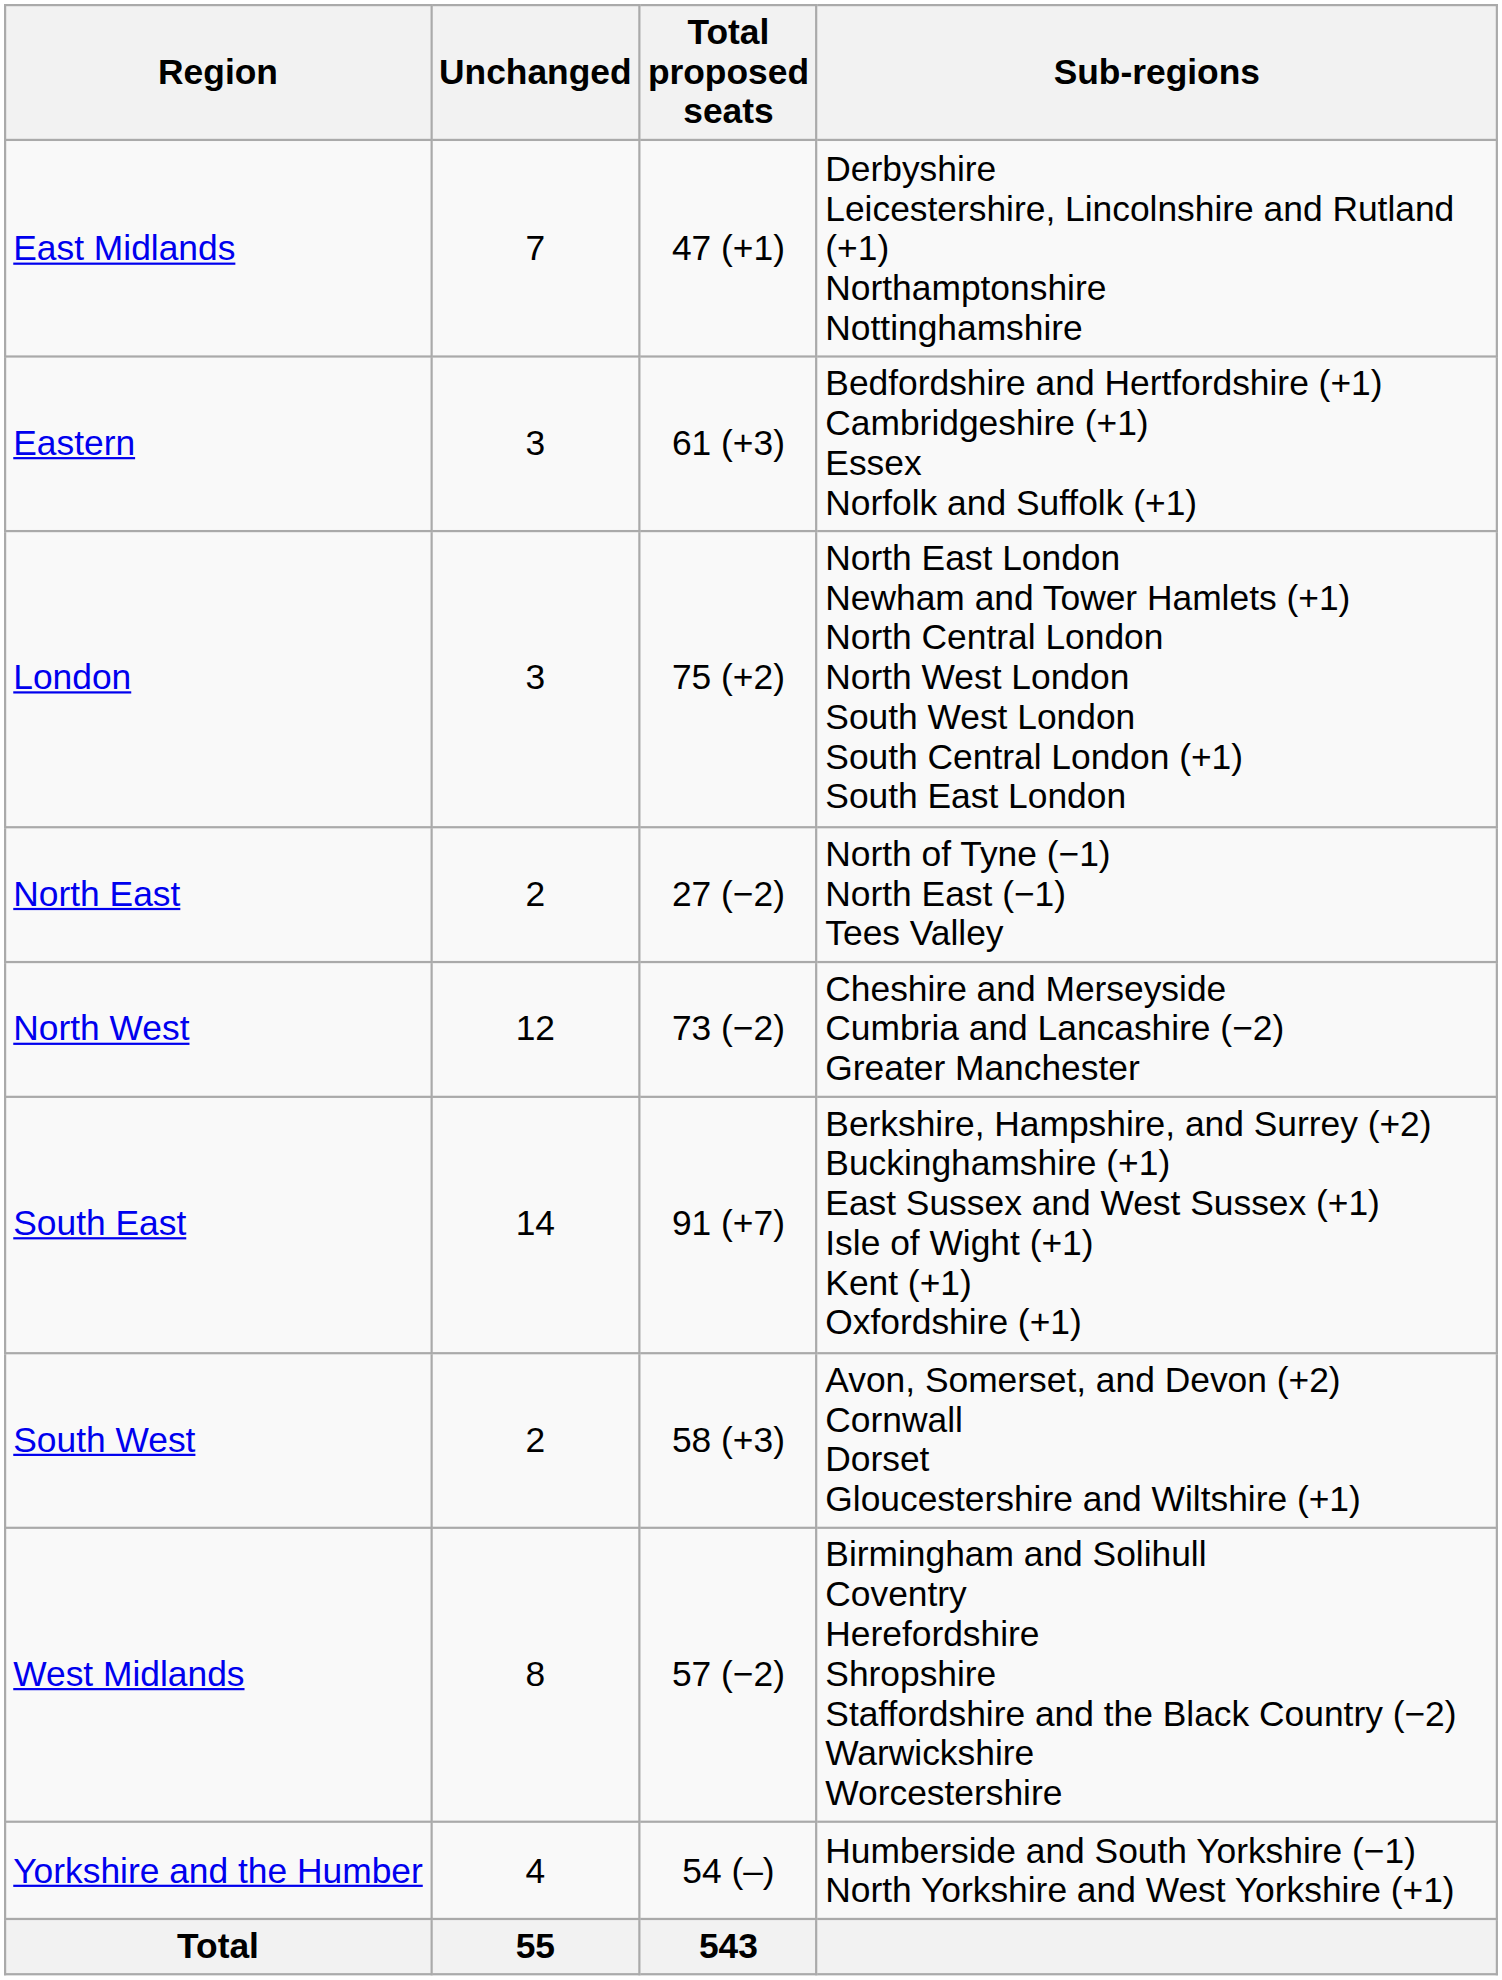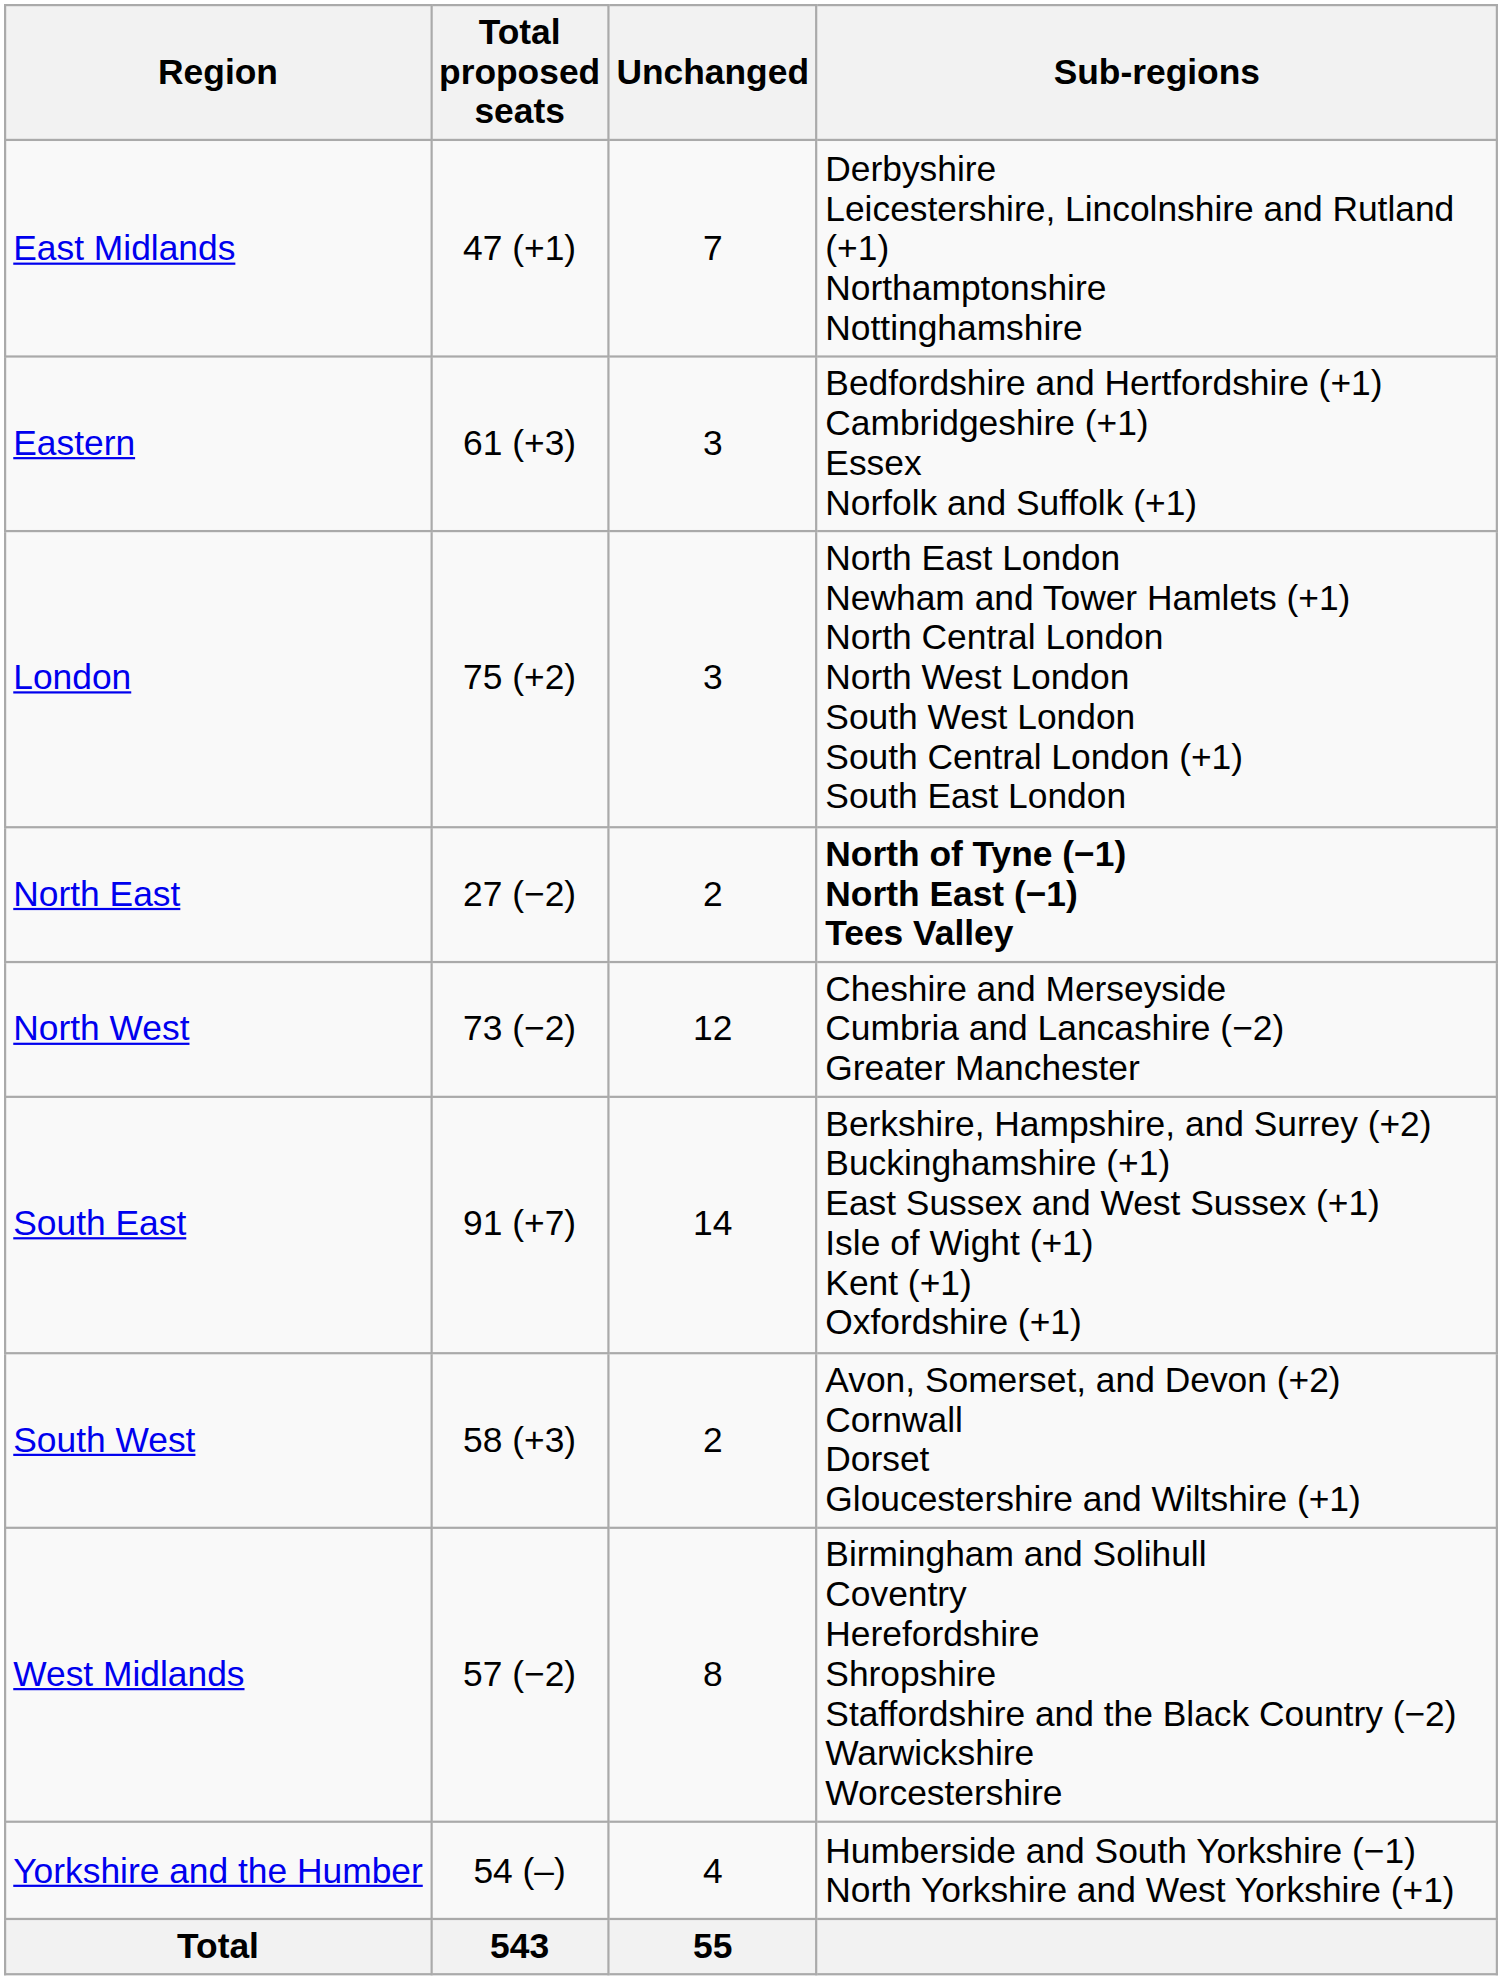columns swapped: Total proposed seats <-> Unchanged
North East | Sub-regions: normal -> bold
